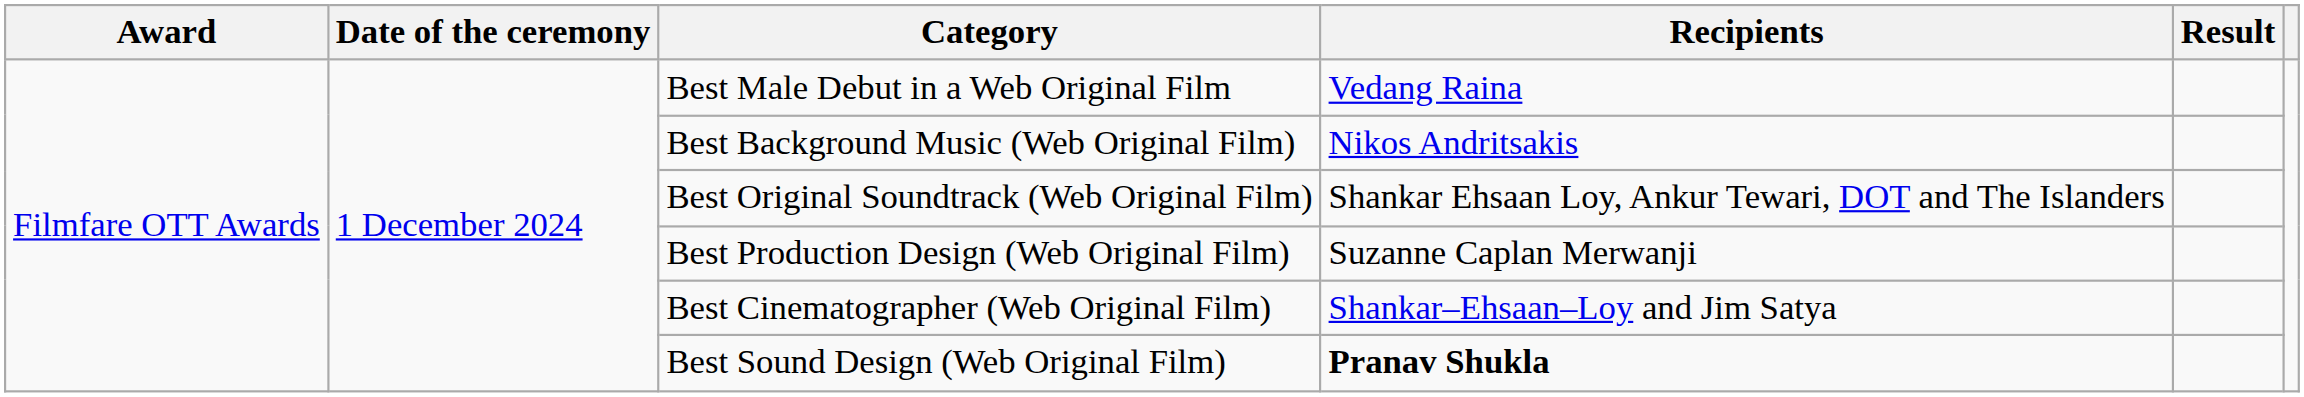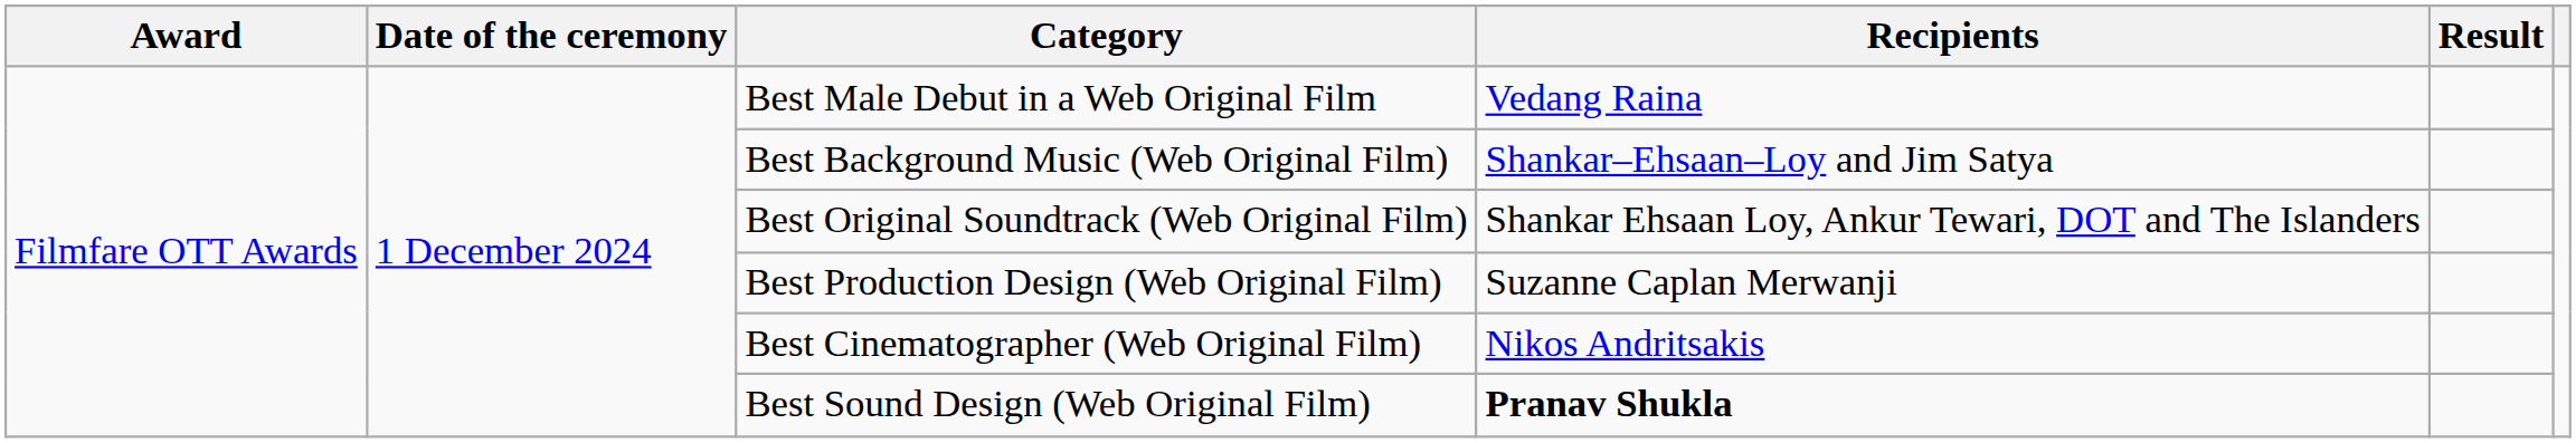Best Background Music (Web Original Film) | Recipients: Nikos Andritsakis -> Shankar–Ehsaan–Loy and Jim Satya
Best Cinematographer (Web Original Film) | Recipients: Shankar–Ehsaan–Loy and Jim Satya -> Nikos Andritsakis
